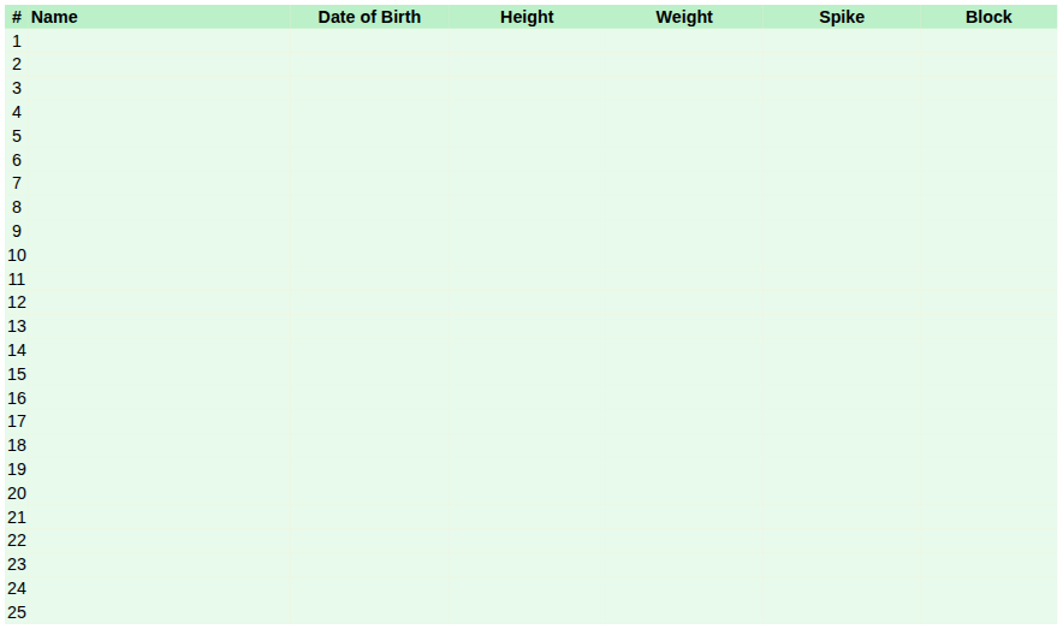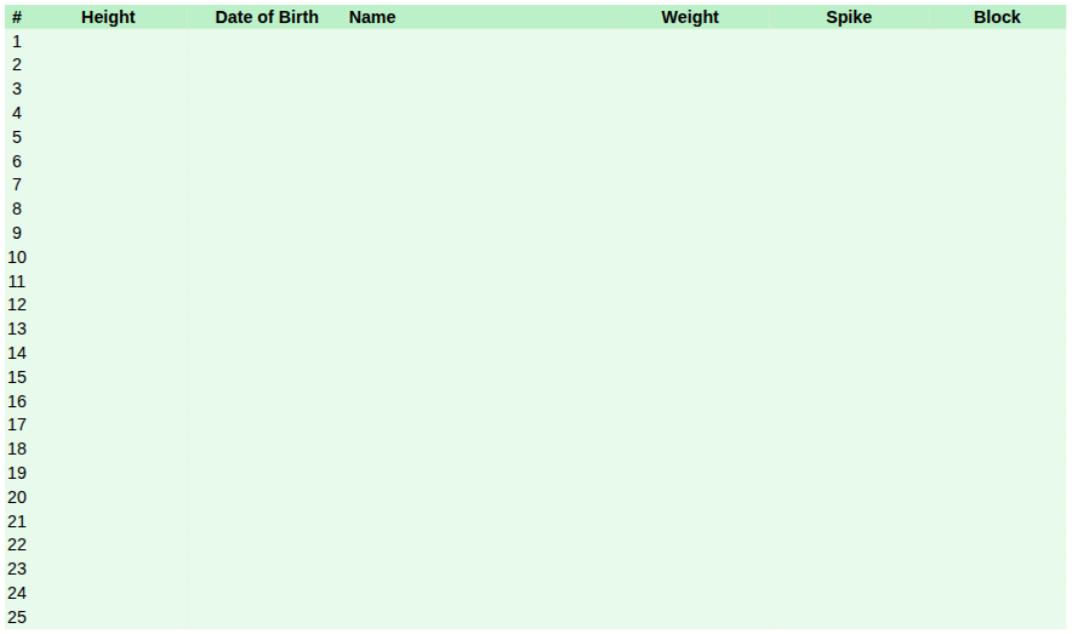columns swapped: Name <-> Height
